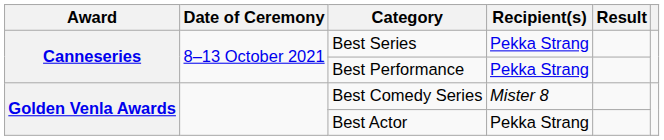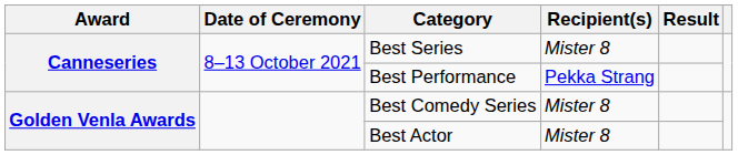Best Series | Recipient(s): Pekka Strang -> Mister 8
Best Actor | Recipient(s): Pekka Strang -> Mister 8
